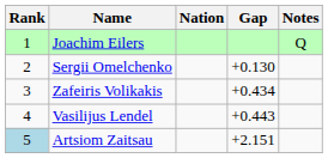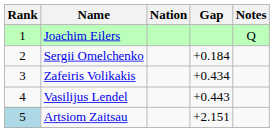Sergii Omelchenko | Gap: +0.130 -> +0.184
